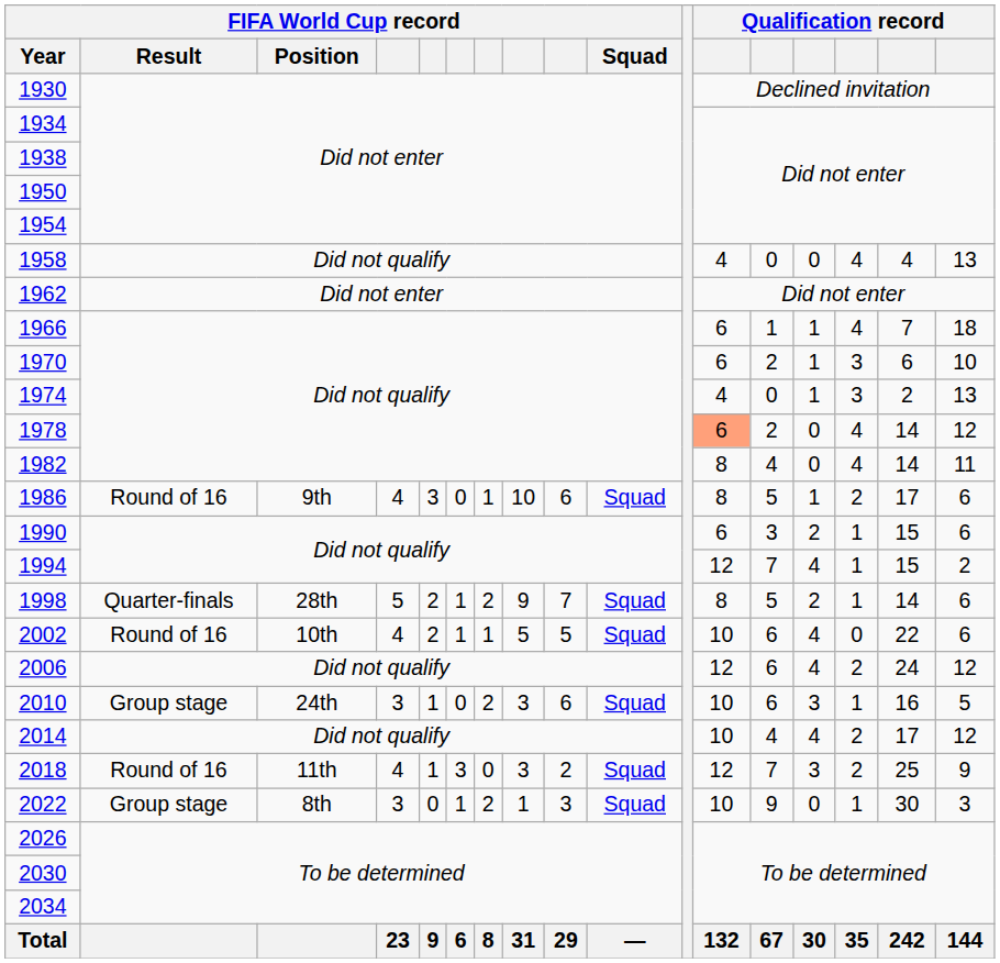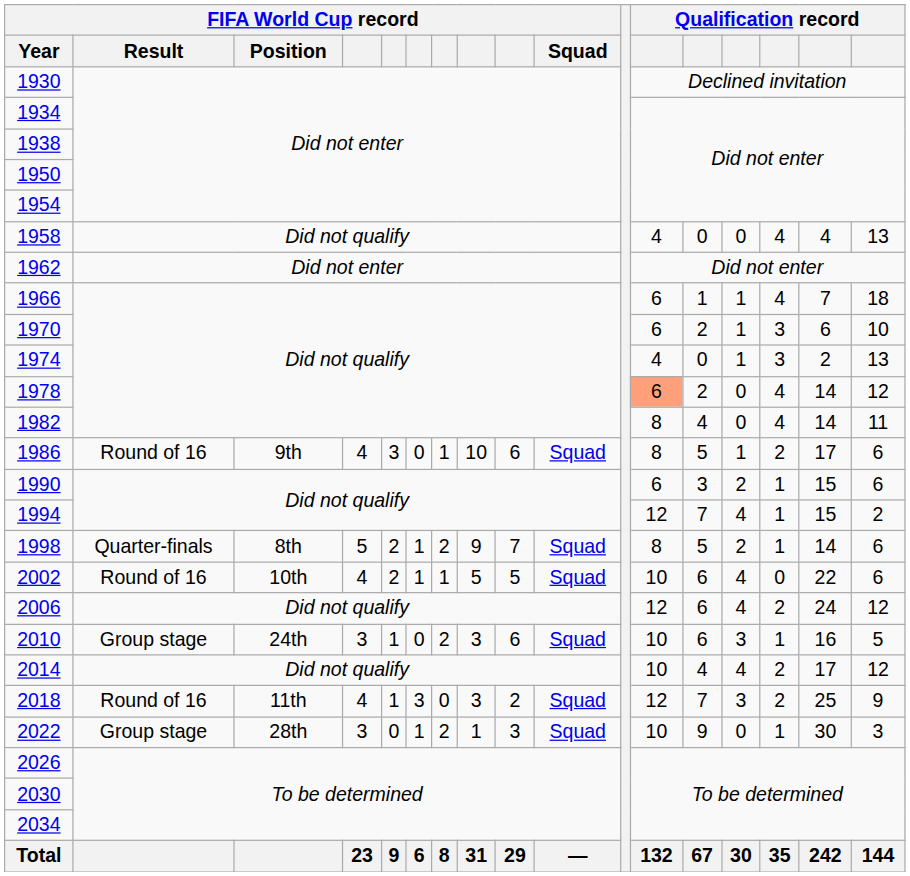1998 | FIFA World Cup record / Position: 28th -> 8th
2022 | FIFA World Cup record / Position: 8th -> 28th
